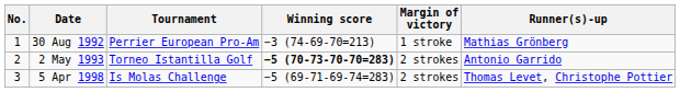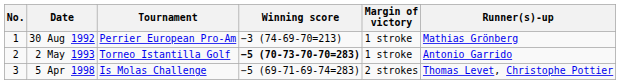2 May 1993 | Margin of victory: 2 strokes -> 1 stroke
